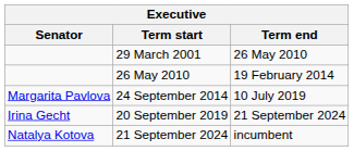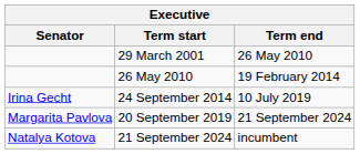24 September 2014 | Senator: Margarita Pavlova -> Irina Gecht
20 September 2019 | Senator: Irina Gecht -> Margarita Pavlova
